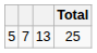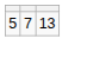- column: Total | 25
